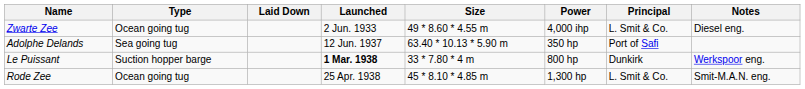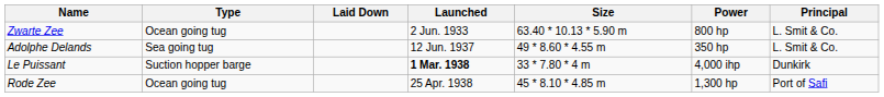- column: Notes | Diesel eng. | Werkspoor eng. | Smit-M.A.N. eng.
Zwarte Zee | Size: 49 * 8.60 * 4.55 m -> 63.40 * 10.13 * 5.90 m
Zwarte Zee | Power: 4,000 ihp -> 800 hp
Adolphe Delands | Size: 63.40 * 10.13 * 5.90 m -> 49 * 8.60 * 4.55 m
Adolphe Delands | Principal: Port of Safi -> L. Smit & Co.
Le Puissant | Power: 800 hp -> 4,000 ihp
Rode Zee | Principal: L. Smit & Co. -> Port of Safi
